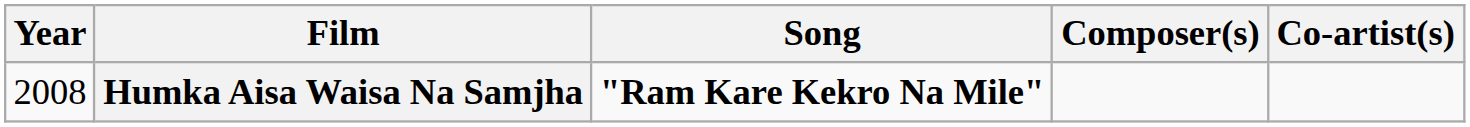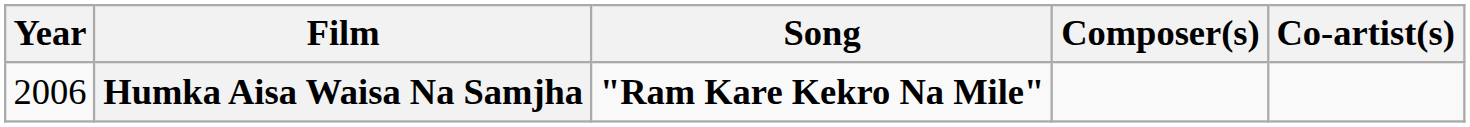Humka Aisa Waisa Na Samjha | Year: 2008 -> 2006
